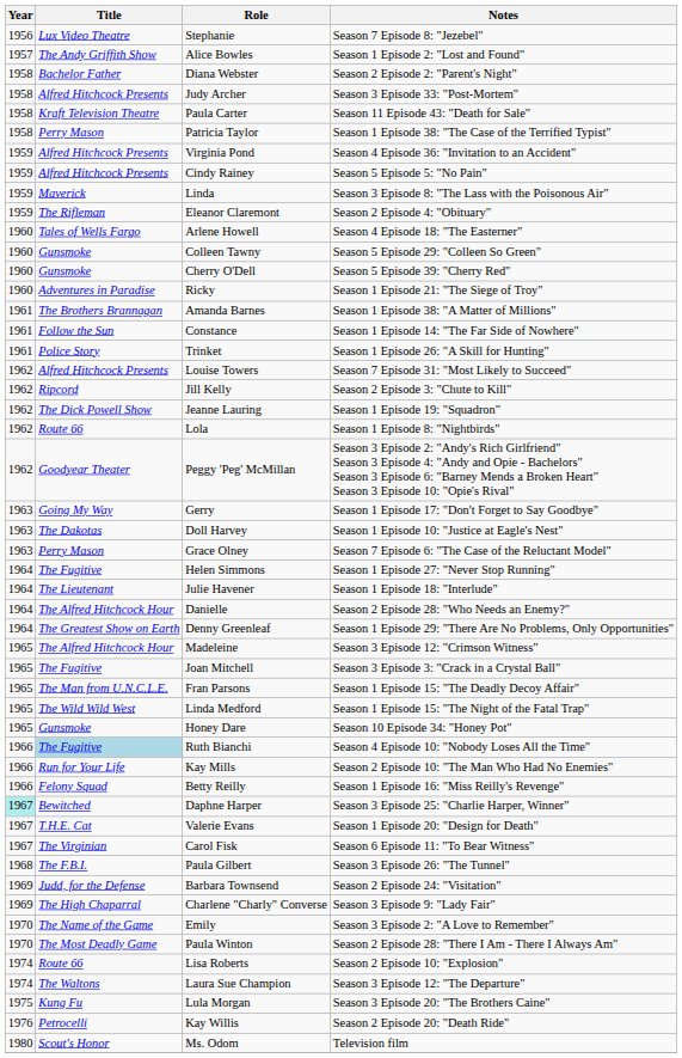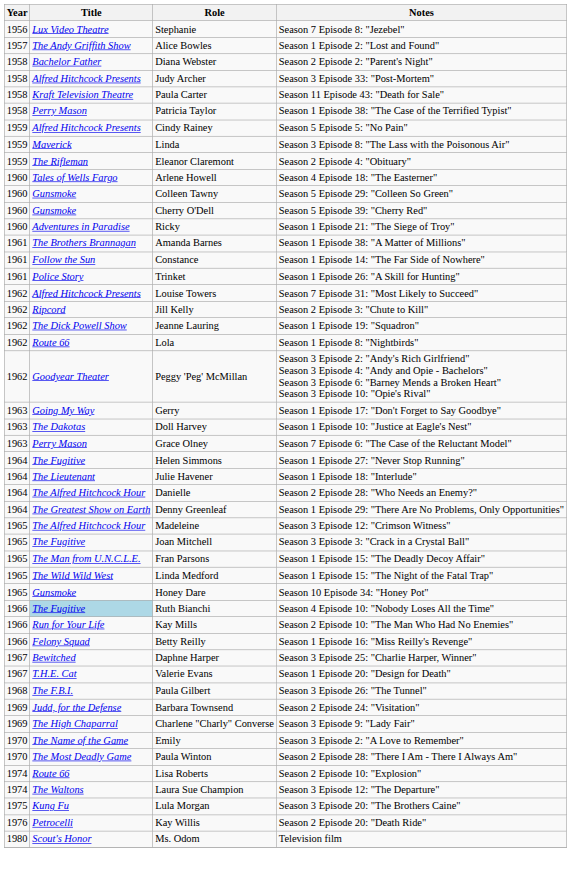- row: 1959 | Alfred Hitchcock Presents | Virginia Pond | Season 4 Episode 36: "Invitation to an Accident"
Daphne Harper | Year: paleturquoise background -> no background
- row: 1967 | The Virginian | Carol Fisk | Season 6 Episode 11: "To Bear Witness"
